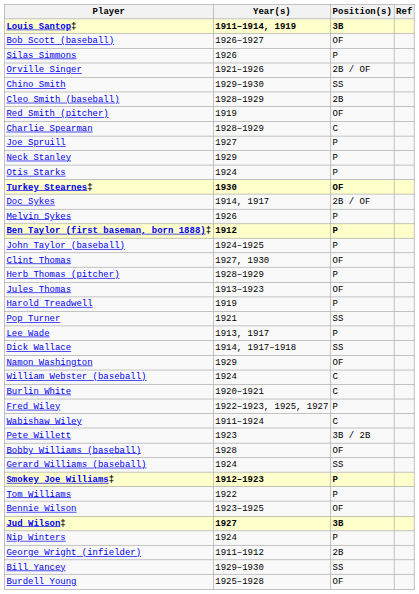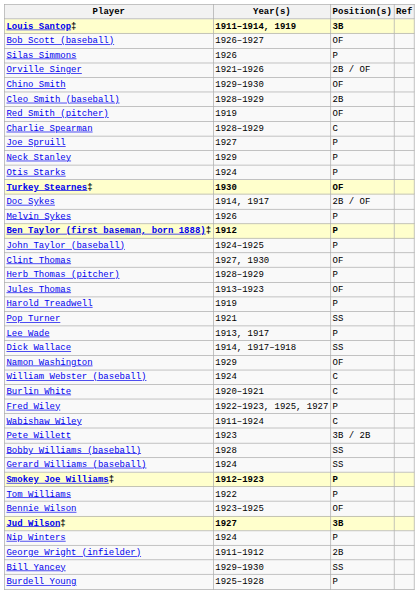Chino Smith | Position(s): SS -> OF
Bobby Williams (baseball) | Position(s): OF -> SS
Burdell Young | Position(s): OF -> P
